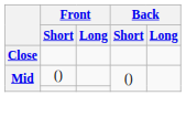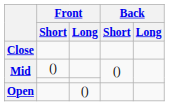+ row: Open | ()
